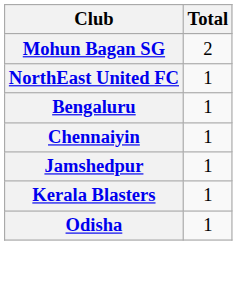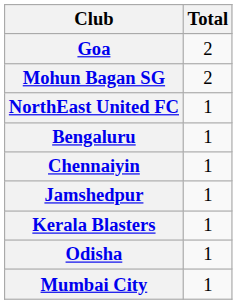+ row: Goa | 2
+ row: Mumbai City | 1
